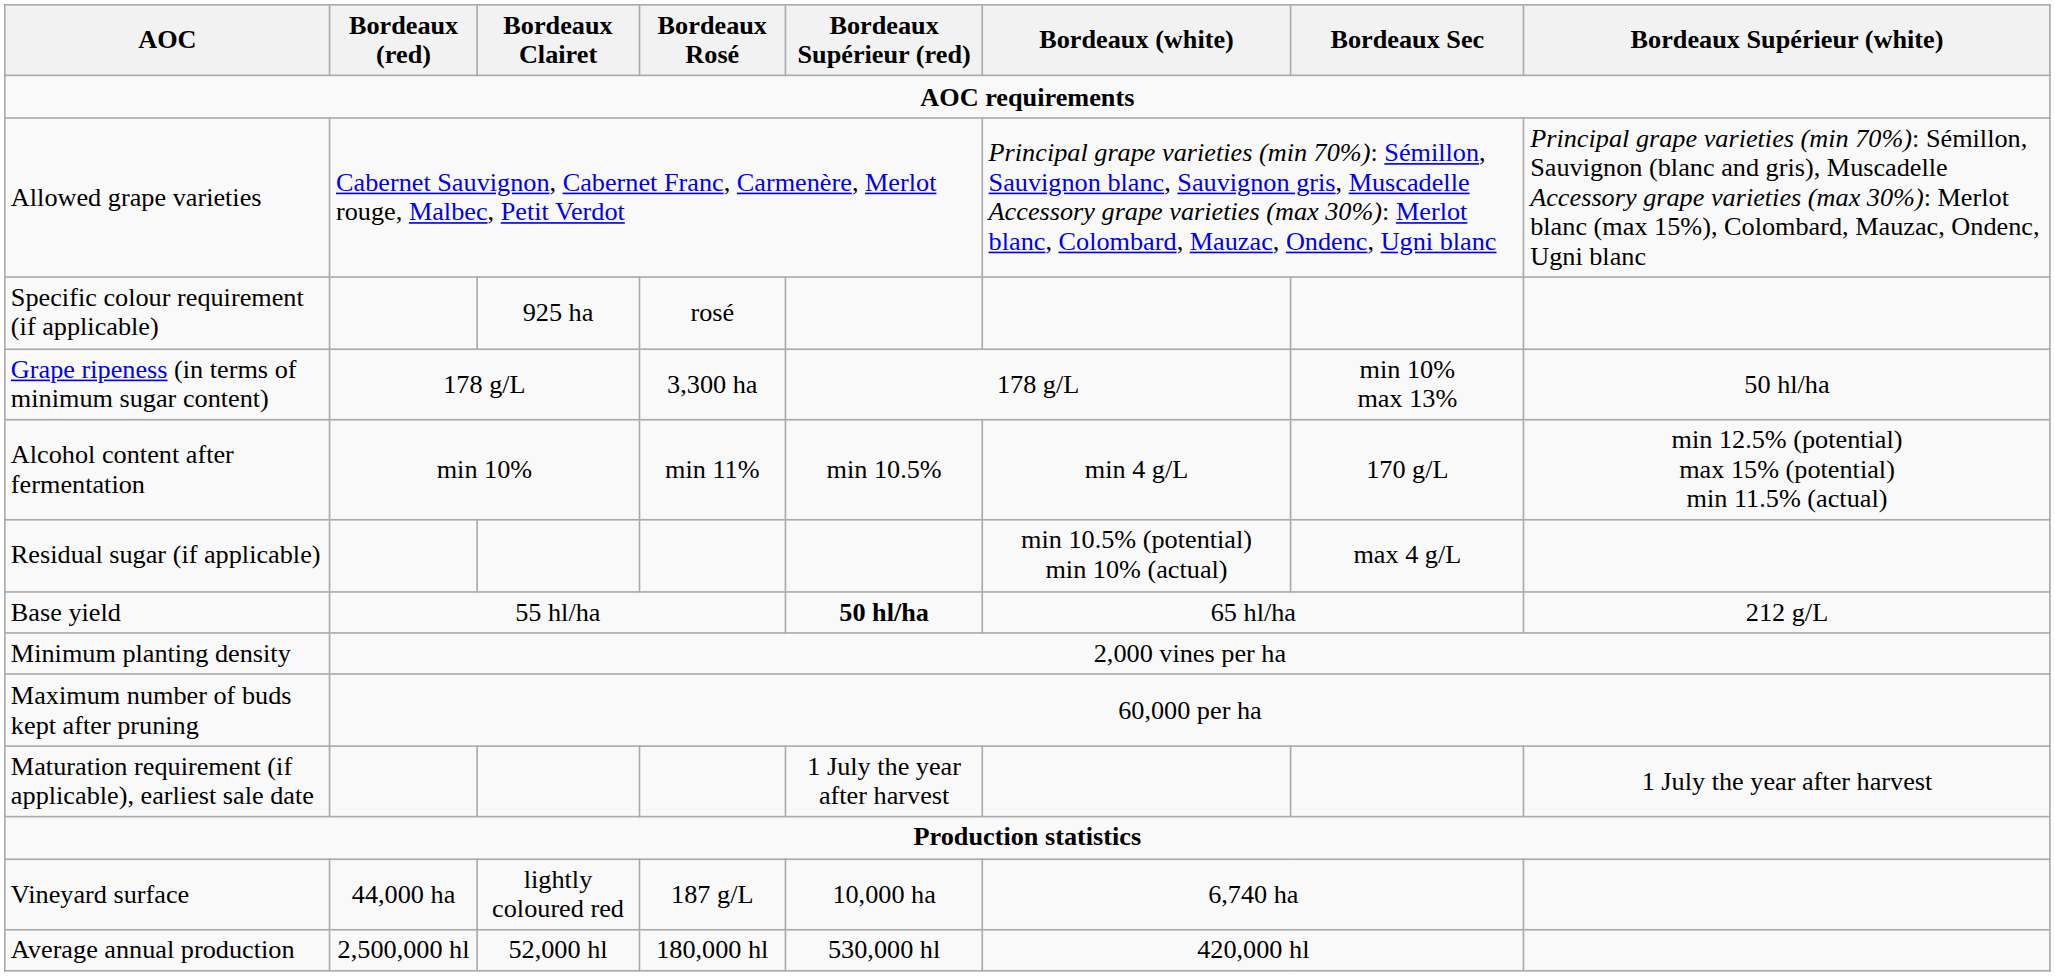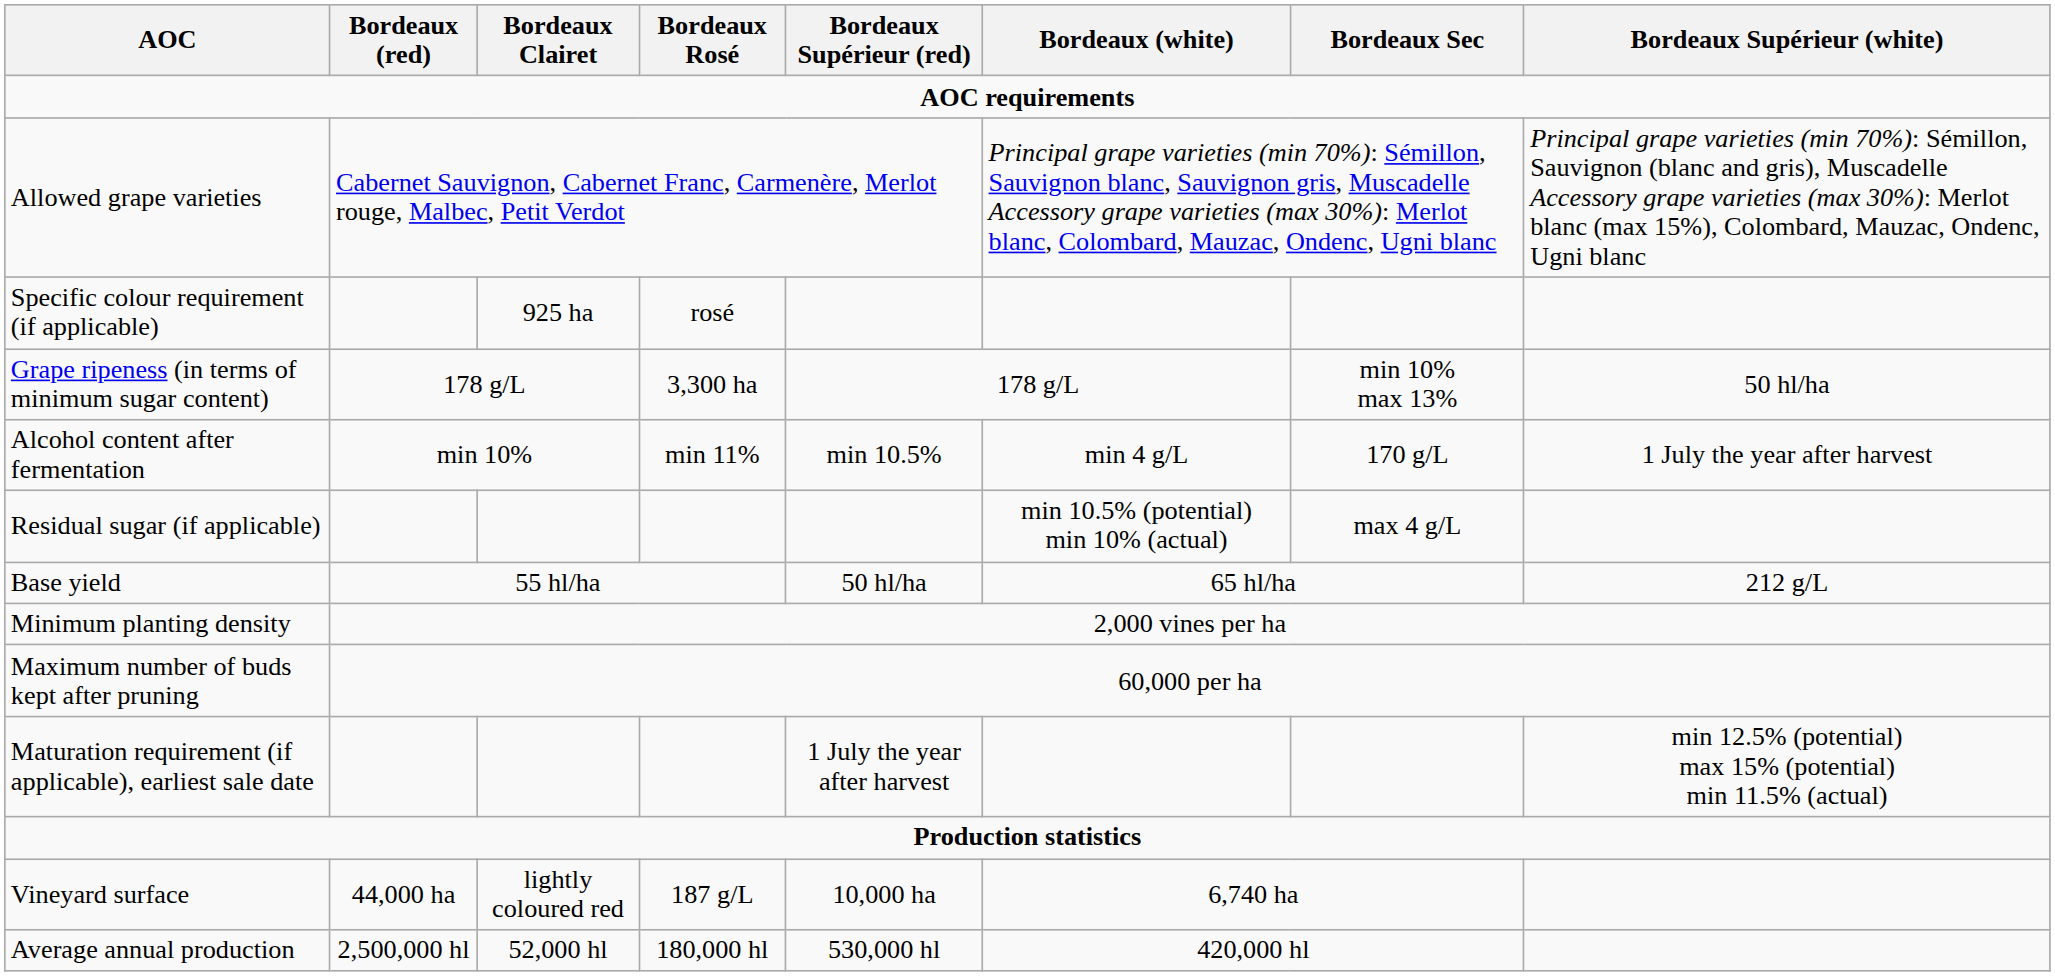Alcohol content after fermentation | Bordeaux Supérieur (white): min 12.5% (potential) max 15% (potential) min 11.5% (actual) -> 1 July the year after harvest
Base yield | Bordeaux Supérieur (red): bold -> normal
Maturation requirement (if applicable), earliest sale date | Bordeaux Supérieur (white): 1 July the year after harvest -> min 12.5% (potential) max 15% (potential) min 11.5% (actual)
